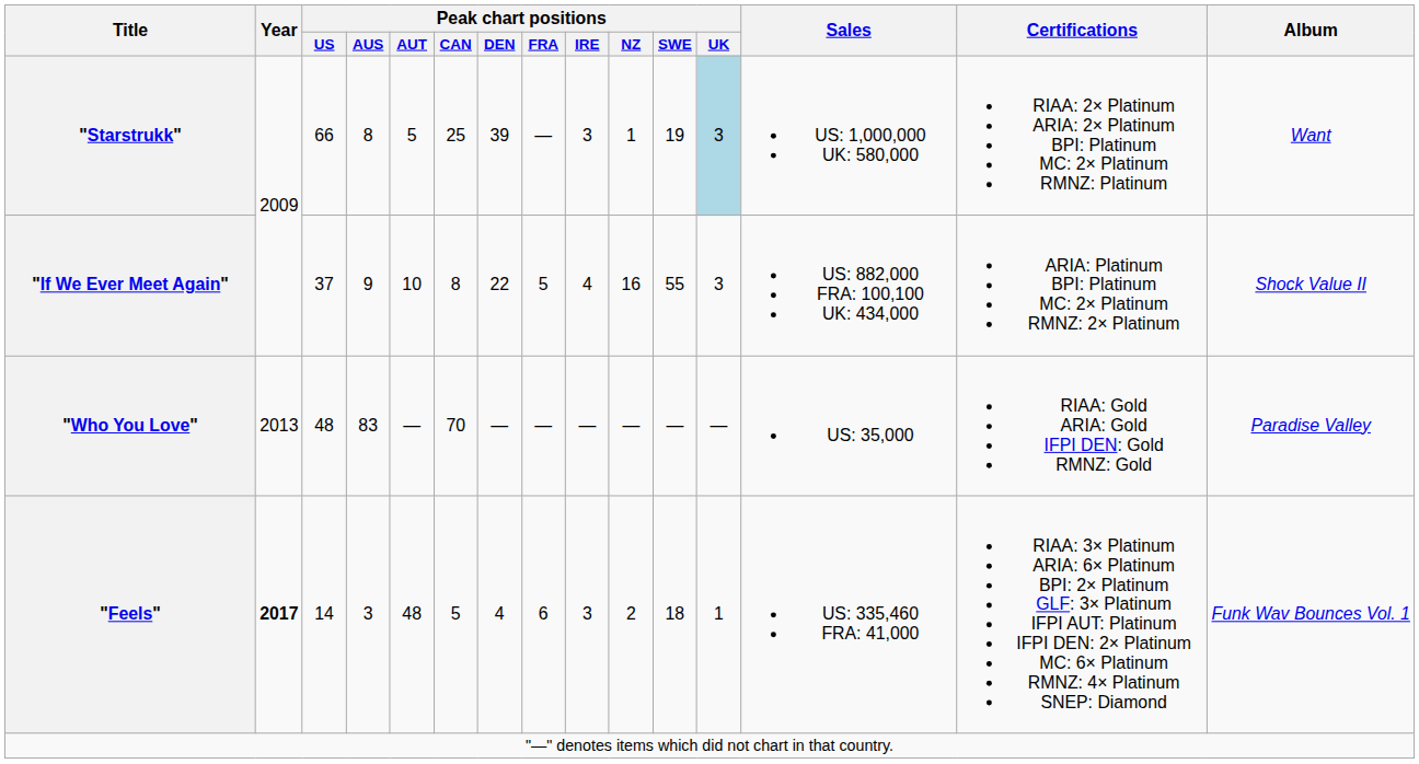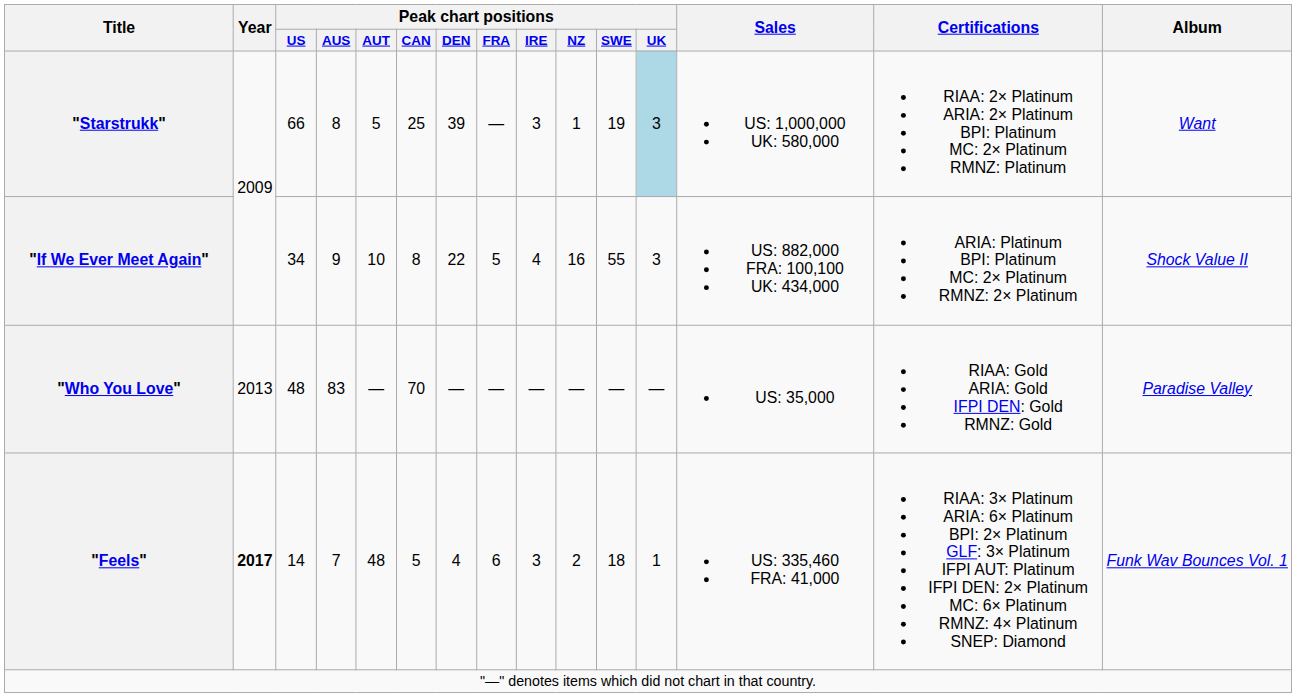"If We Ever Meet Again" | Peak chart positions / US: 37 -> 34
"Feels" | Peak chart positions / AUS: 3 -> 7
